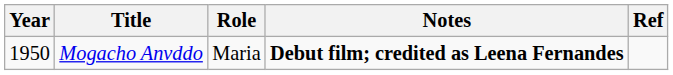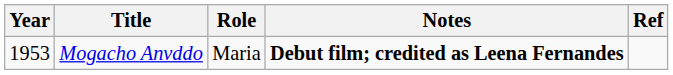Mogacho Anvddo | Year: 1950 -> 1953
